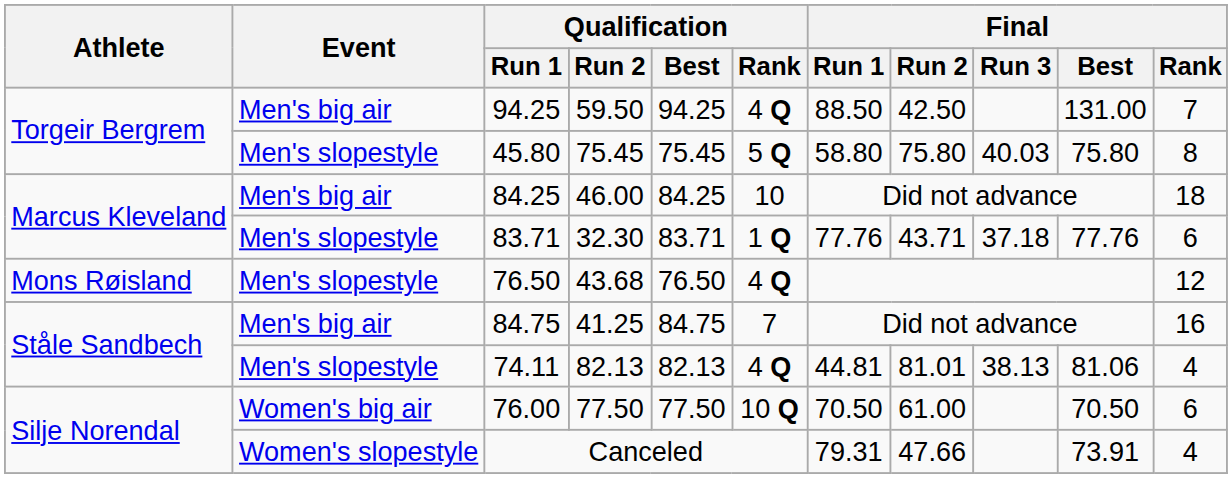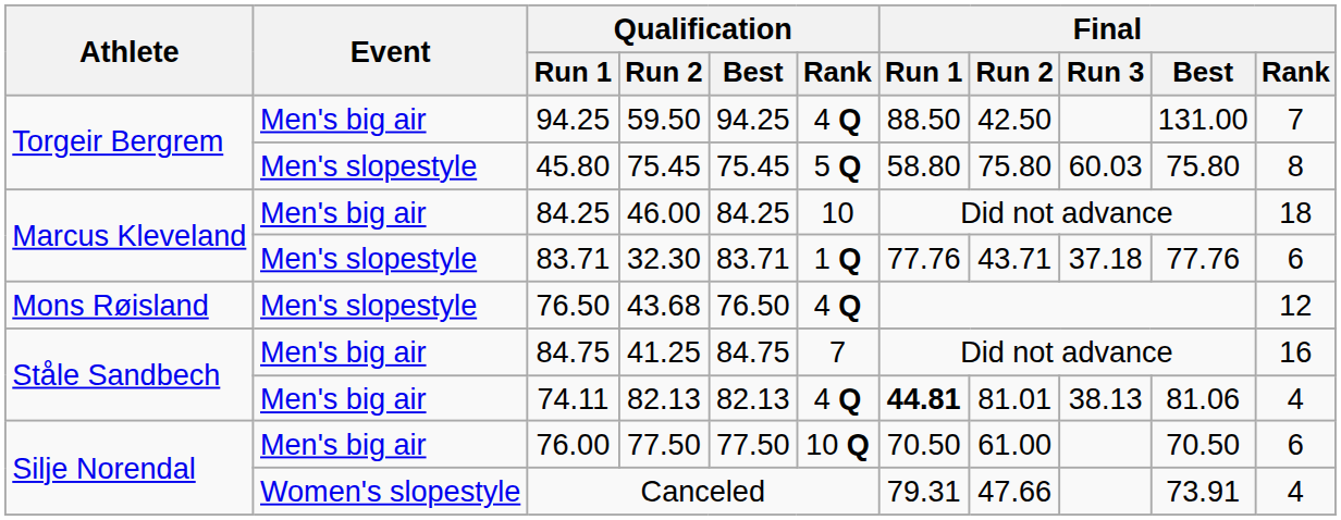45.80 | Final / Run 3: 40.03 -> 60.03
74.11 | Event: Men's slopestyle -> Men's big air
74.11 | Final / Run 1: normal -> bold
76.00 | Event: Women's big air -> Men's big air
